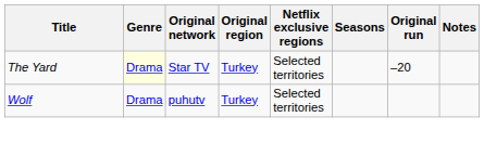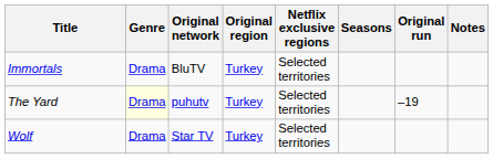+ row: Immortals | Drama | BluTV | Turkey | Selected territories
The Yard | Original network: Star TV -> puhutv
The Yard | Original run: –20 -> –19
Wolf | Original network: puhutv -> Star TV
